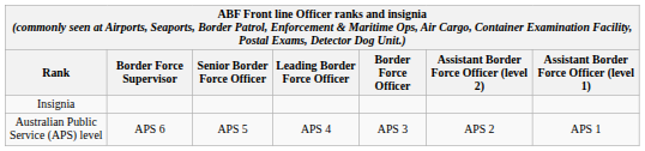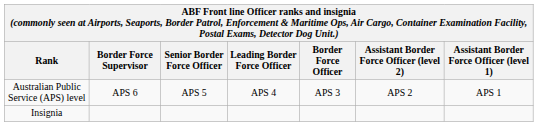rows swapped: Australian Public Service (APS) level <-> Insignia
